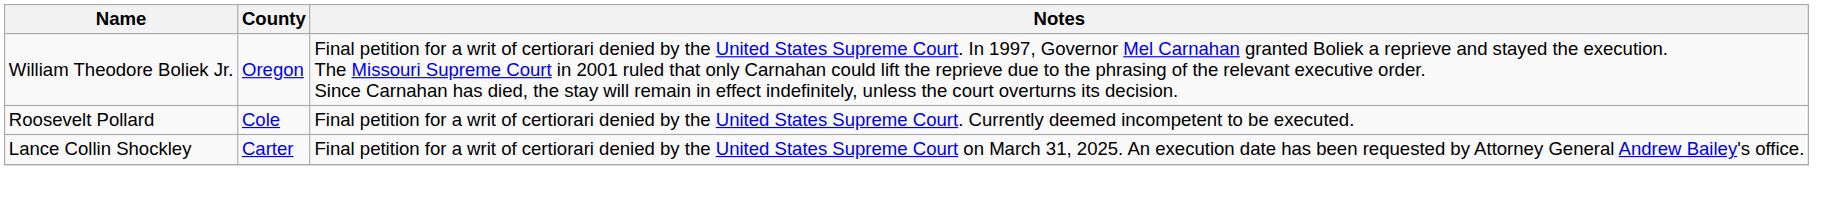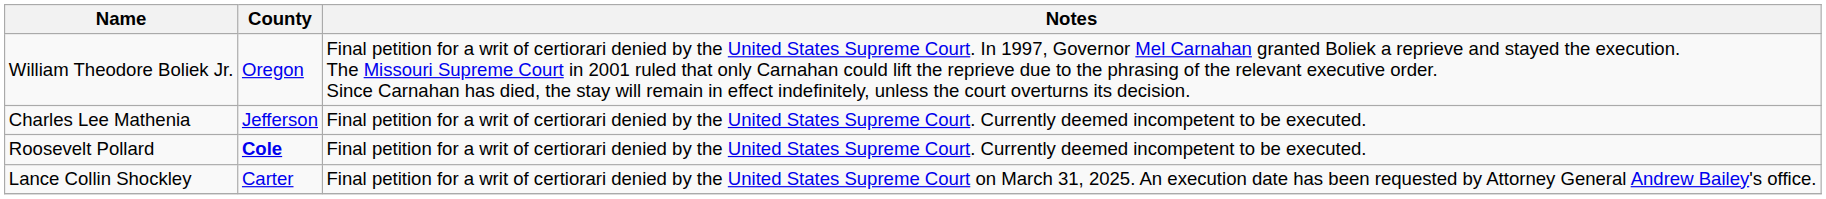+ row: Charles Lee Mathenia | Jefferson | Final petition for a writ of certiorari denied by the United States Supreme Court. Currently deemed incompetent to be executed.
Roosevelt Pollard | County: normal -> bold
